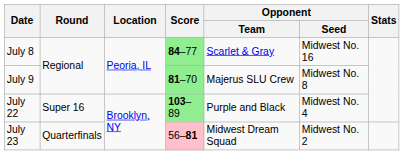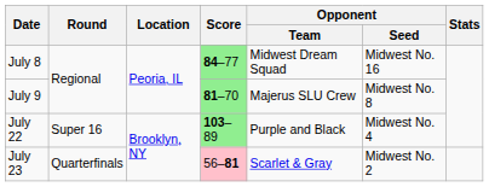July 8 | Opponent / Team: Scarlet & Gray -> Midwest Dream Squad
July 23 | Opponent / Team: Midwest Dream Squad -> Scarlet & Gray
